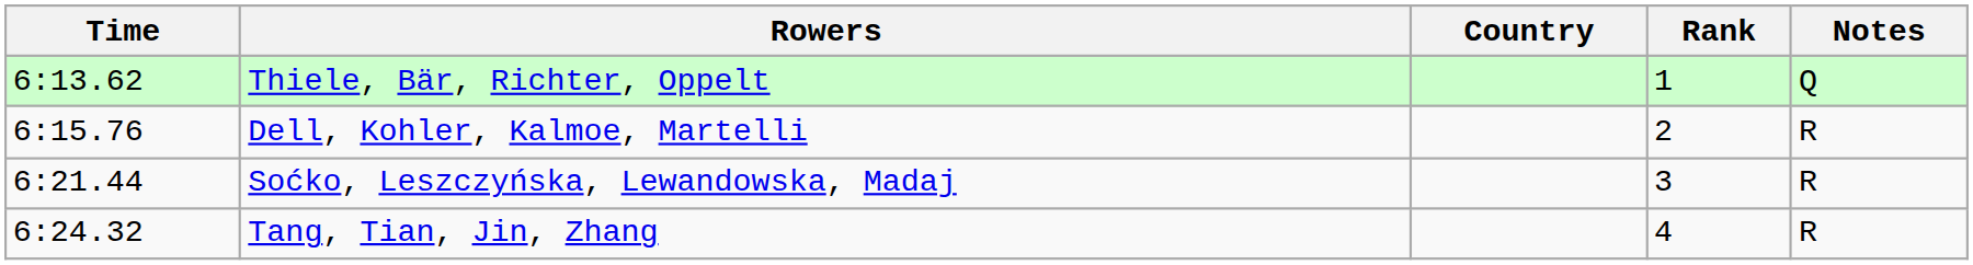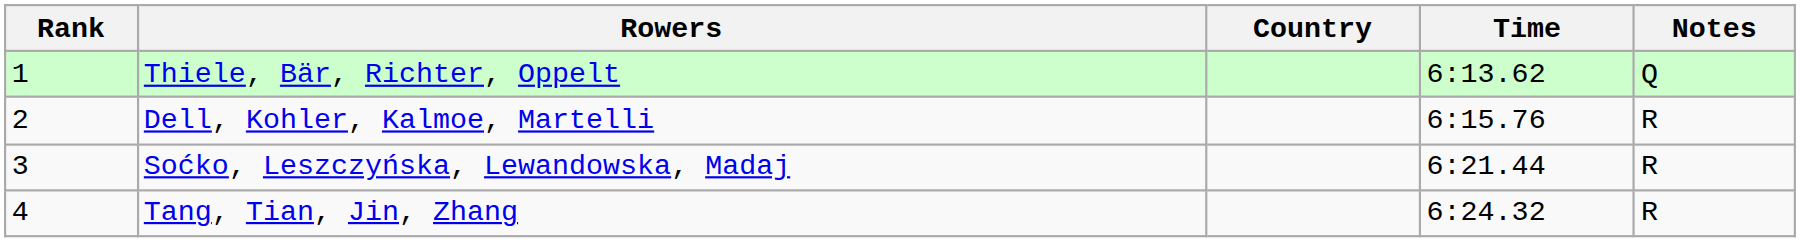columns swapped: Rank <-> Time
